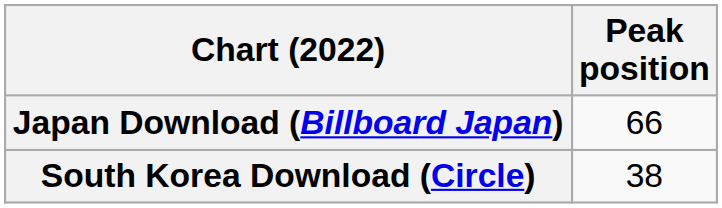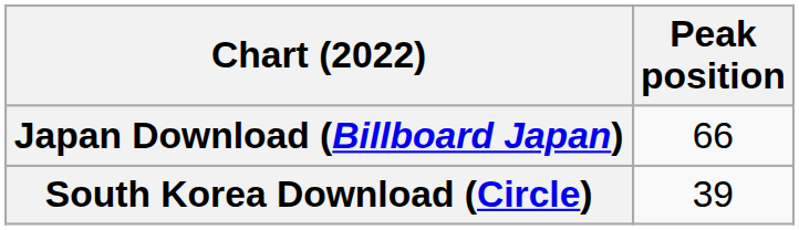South Korea Download (Circle) | Peak position: 38 -> 39
